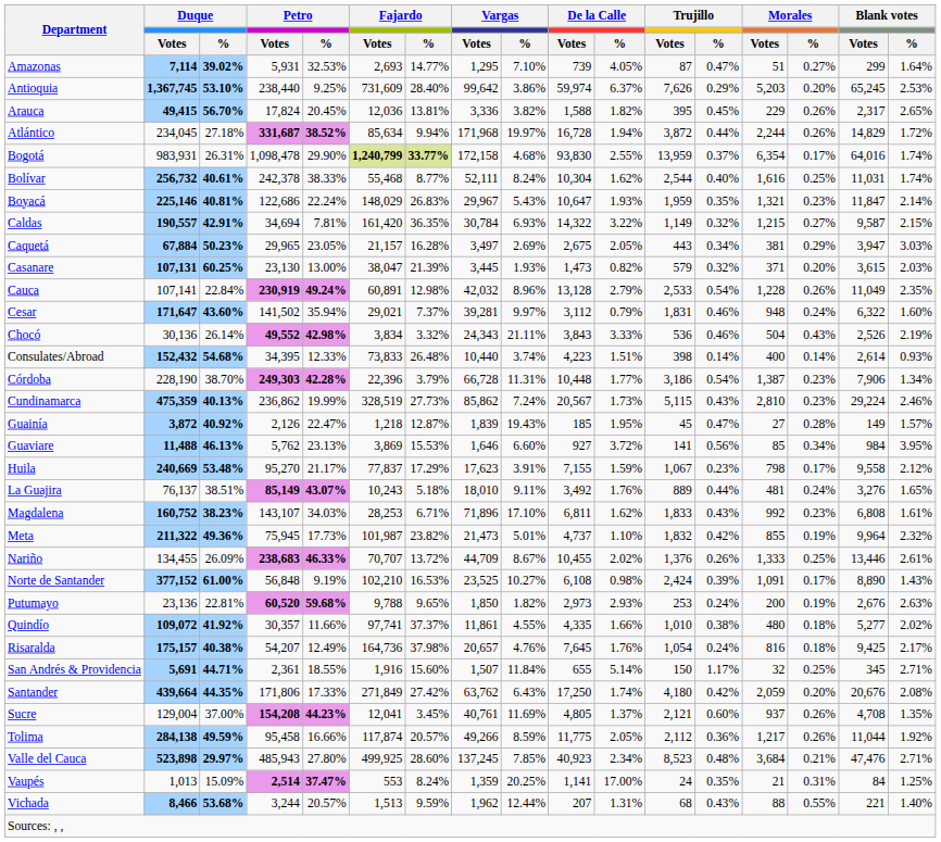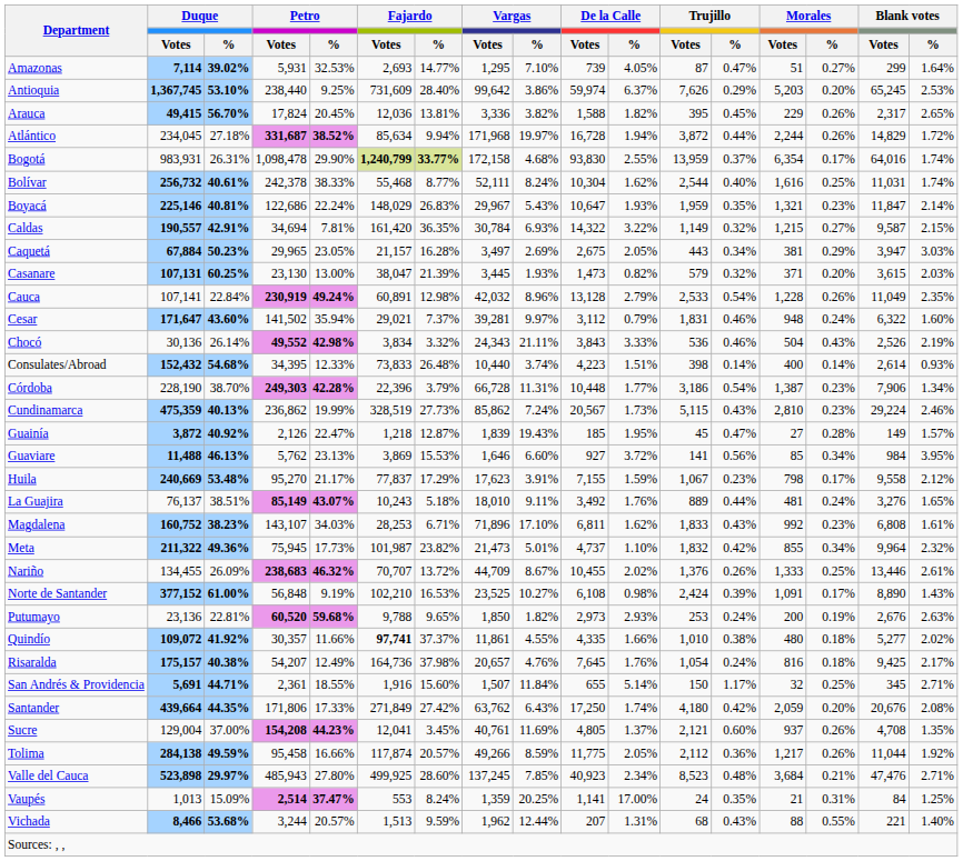Meta | Morales / %: 0.19% -> 0.34%
Nariño | Petro / %: 46.33% -> 46.32%
Quindío | Fajardo / Votes: normal -> bold
